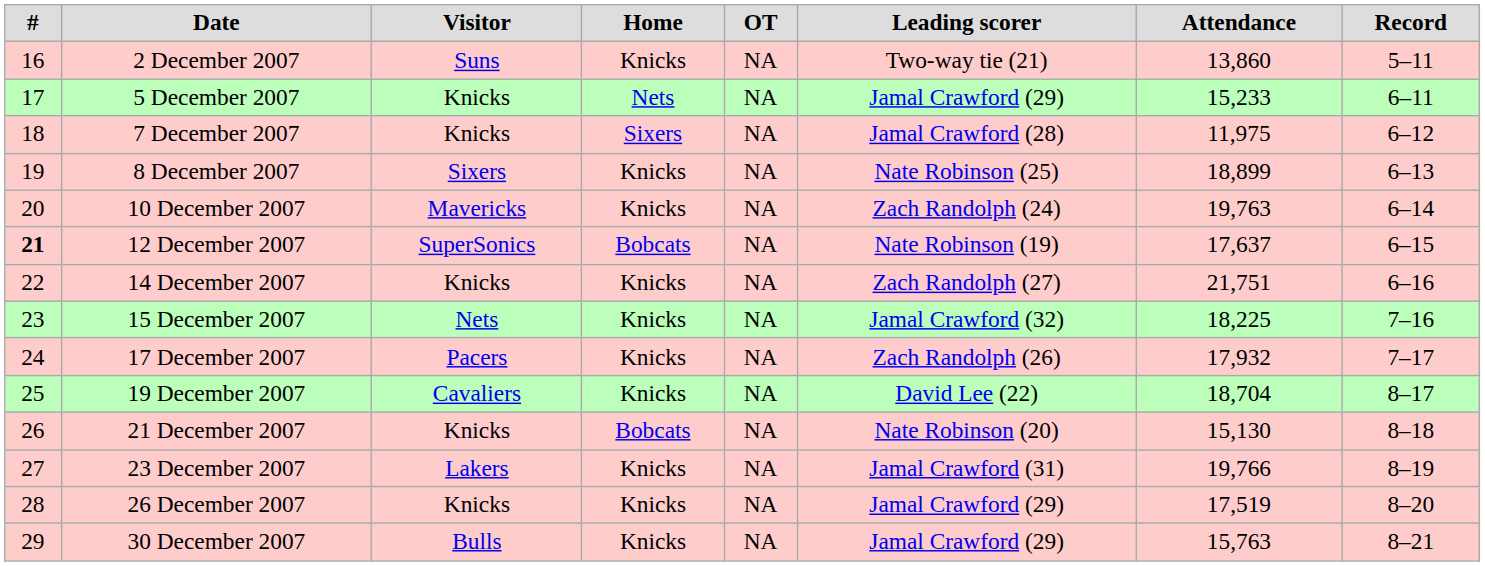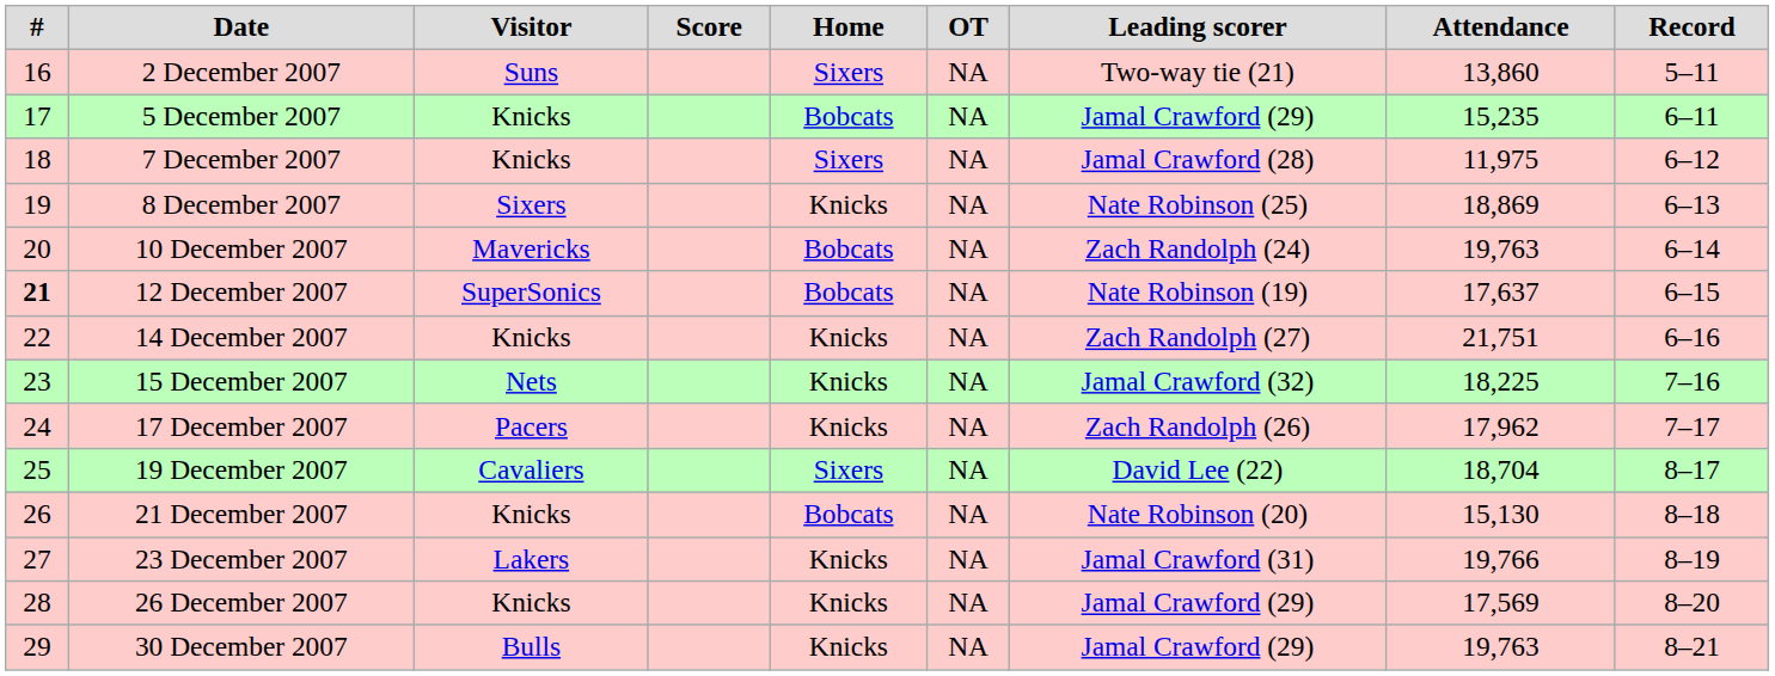+ column: Score
2 December 2007 | Home: Knicks -> Sixers
5 December 2007 | Home: Nets -> Bobcats
5 December 2007 | Attendance: 15,233 -> 15,235
8 December 2007 | Attendance: 18,899 -> 18,869
10 December 2007 | Home: Knicks -> Bobcats
17 December 2007 | Attendance: 17,932 -> 17,962
19 December 2007 | Home: Knicks -> Sixers
26 December 2007 | Attendance: 17,519 -> 17,569
30 December 2007 | Attendance: 15,763 -> 19,763
